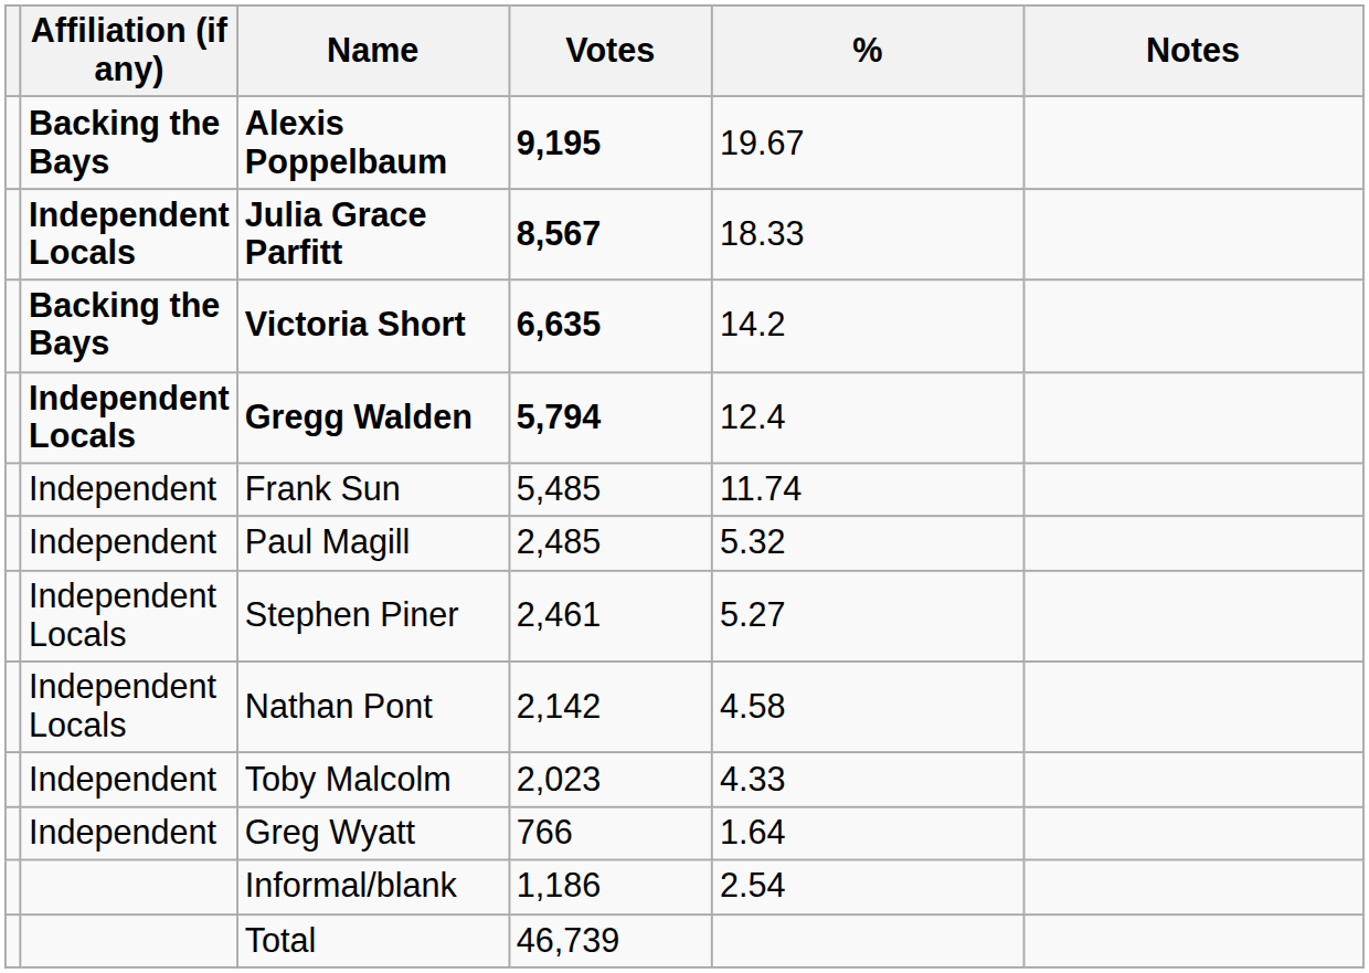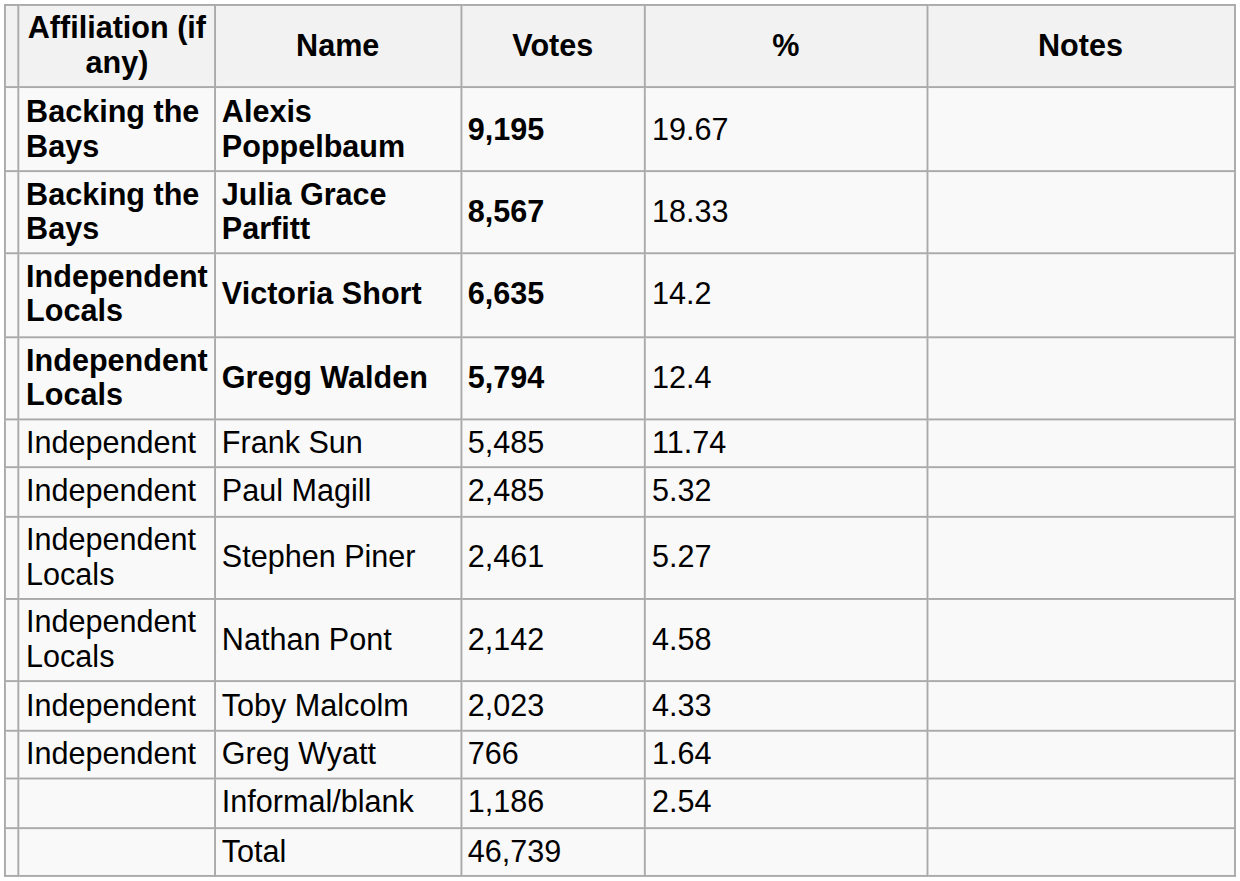Julia Grace Parfitt | Affiliation (if any): Independent Locals -> Backing the Bays
Victoria Short | Affiliation (if any): Backing the Bays -> Independent Locals
